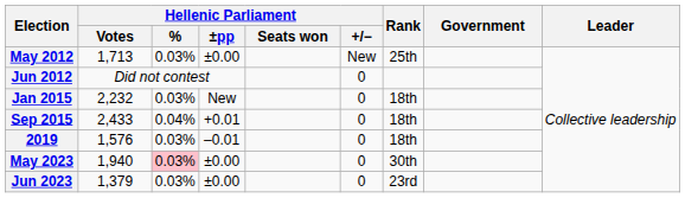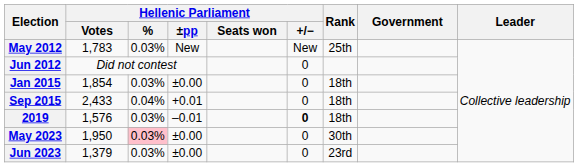May 2012 | Hellenic Parliament / Votes: 1,713 -> 1,783
May 2012 | Hellenic Parliament / ±pp: ±0.00 -> New
Jan 2015 | Hellenic Parliament / Votes: 2,232 -> 1,854
Jan 2015 | Hellenic Parliament / ±pp: New -> ±0.00
2019 | Hellenic Parliament / +/−: normal -> bold
May 2023 | Hellenic Parliament / Votes: 1,940 -> 1,950
